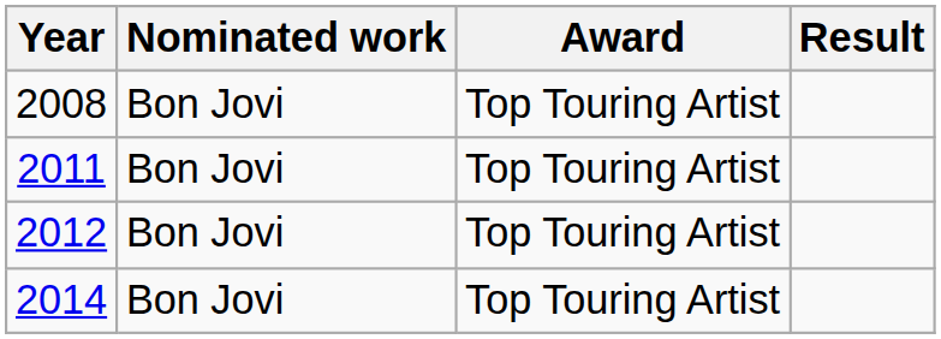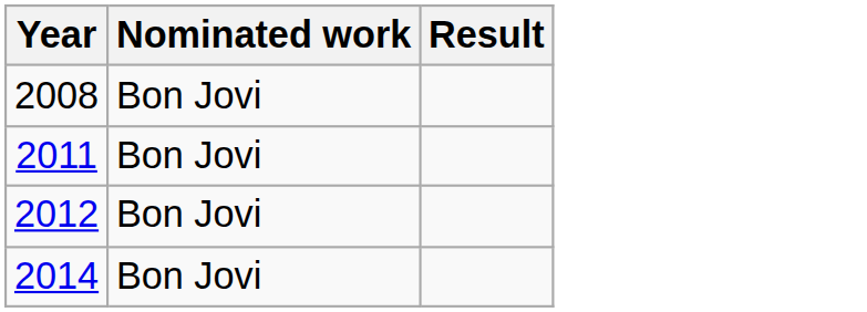- column: Award | Top Touring Artist | Top Touring Artist | Top Touring Artist | Top Touring Artist
